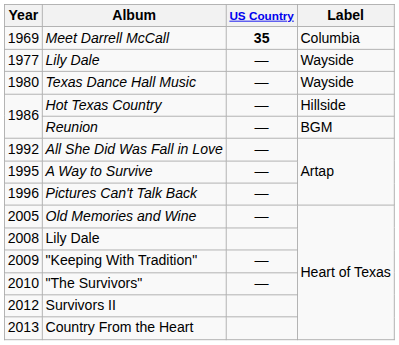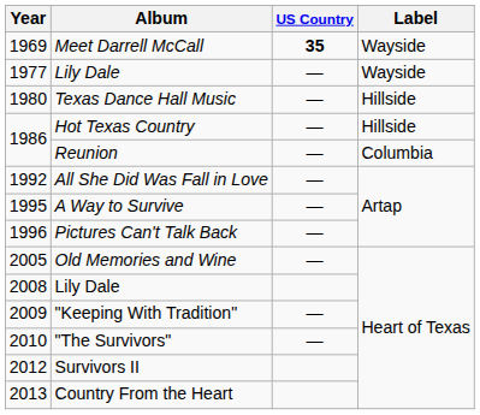Meet Darrell McCall | Label: Columbia -> Wayside
Texas Dance Hall Music | Label: Wayside -> Hillside
Reunion | Label: BGM -> Columbia
